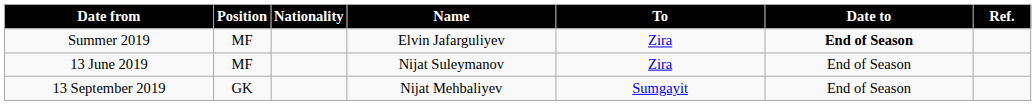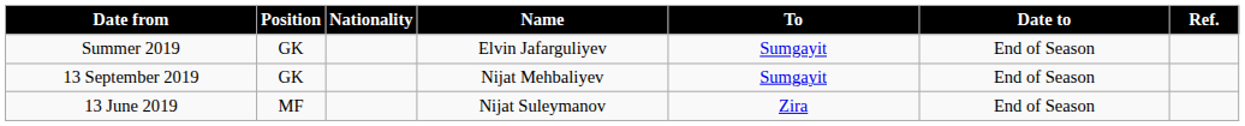Summer 2019 | Position: MF -> GK
Summer 2019 | To: Zira -> Sumgayit
Summer 2019 | Date to: bold -> normal
rows swapped: 13 June 2019 <-> 13 September 2019
